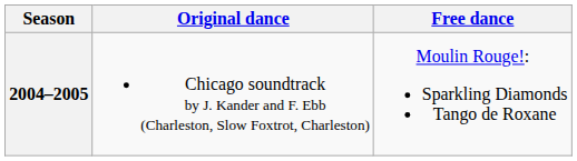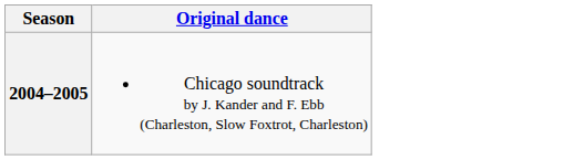- column: Free dance | Moulin Rouge!: Sparkling Diamonds Tango de Roxane
